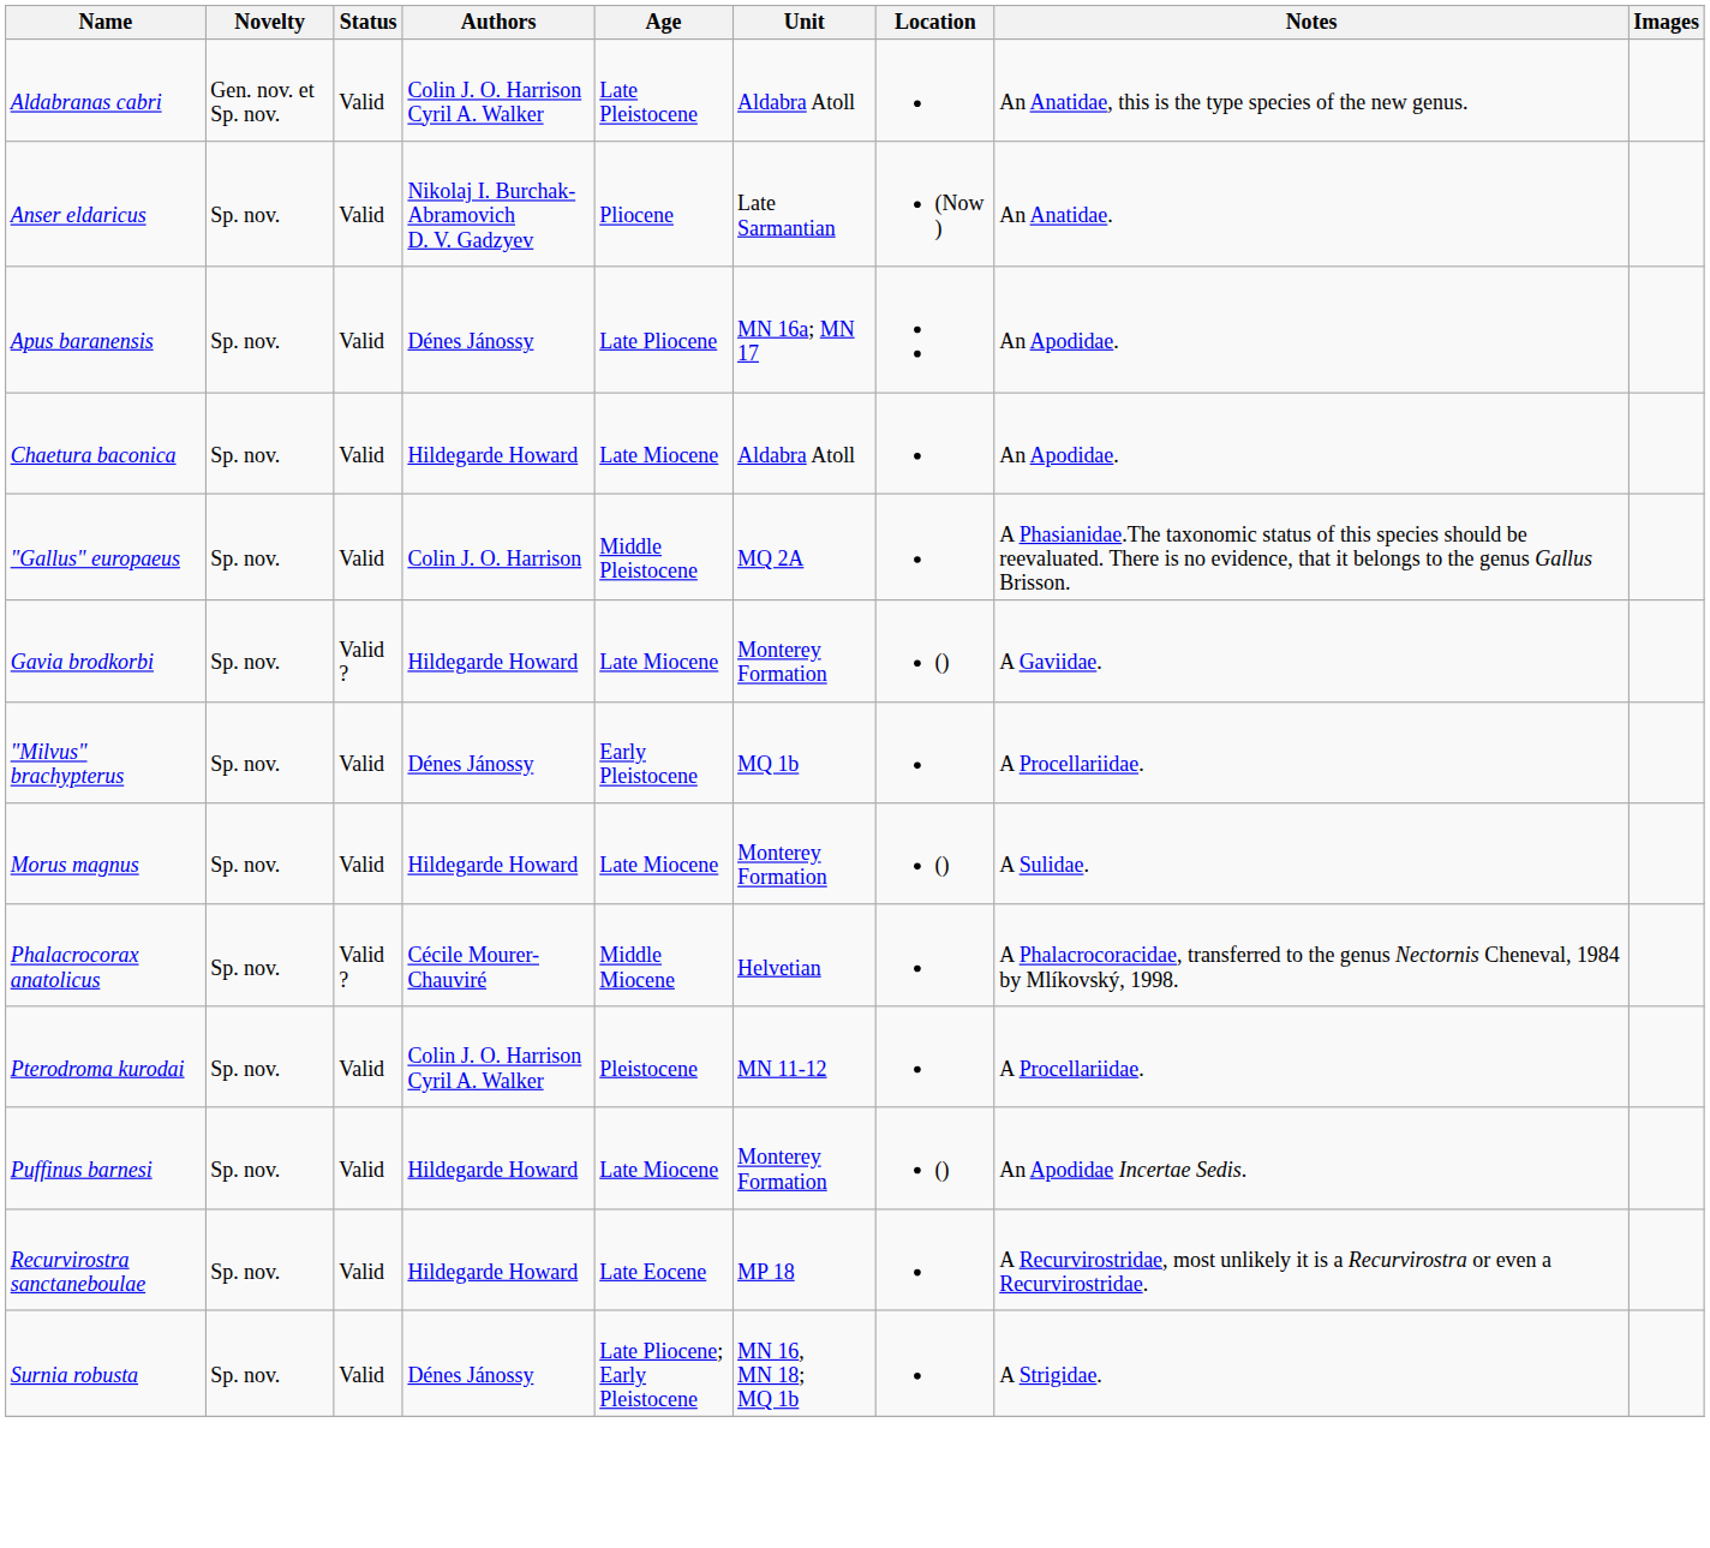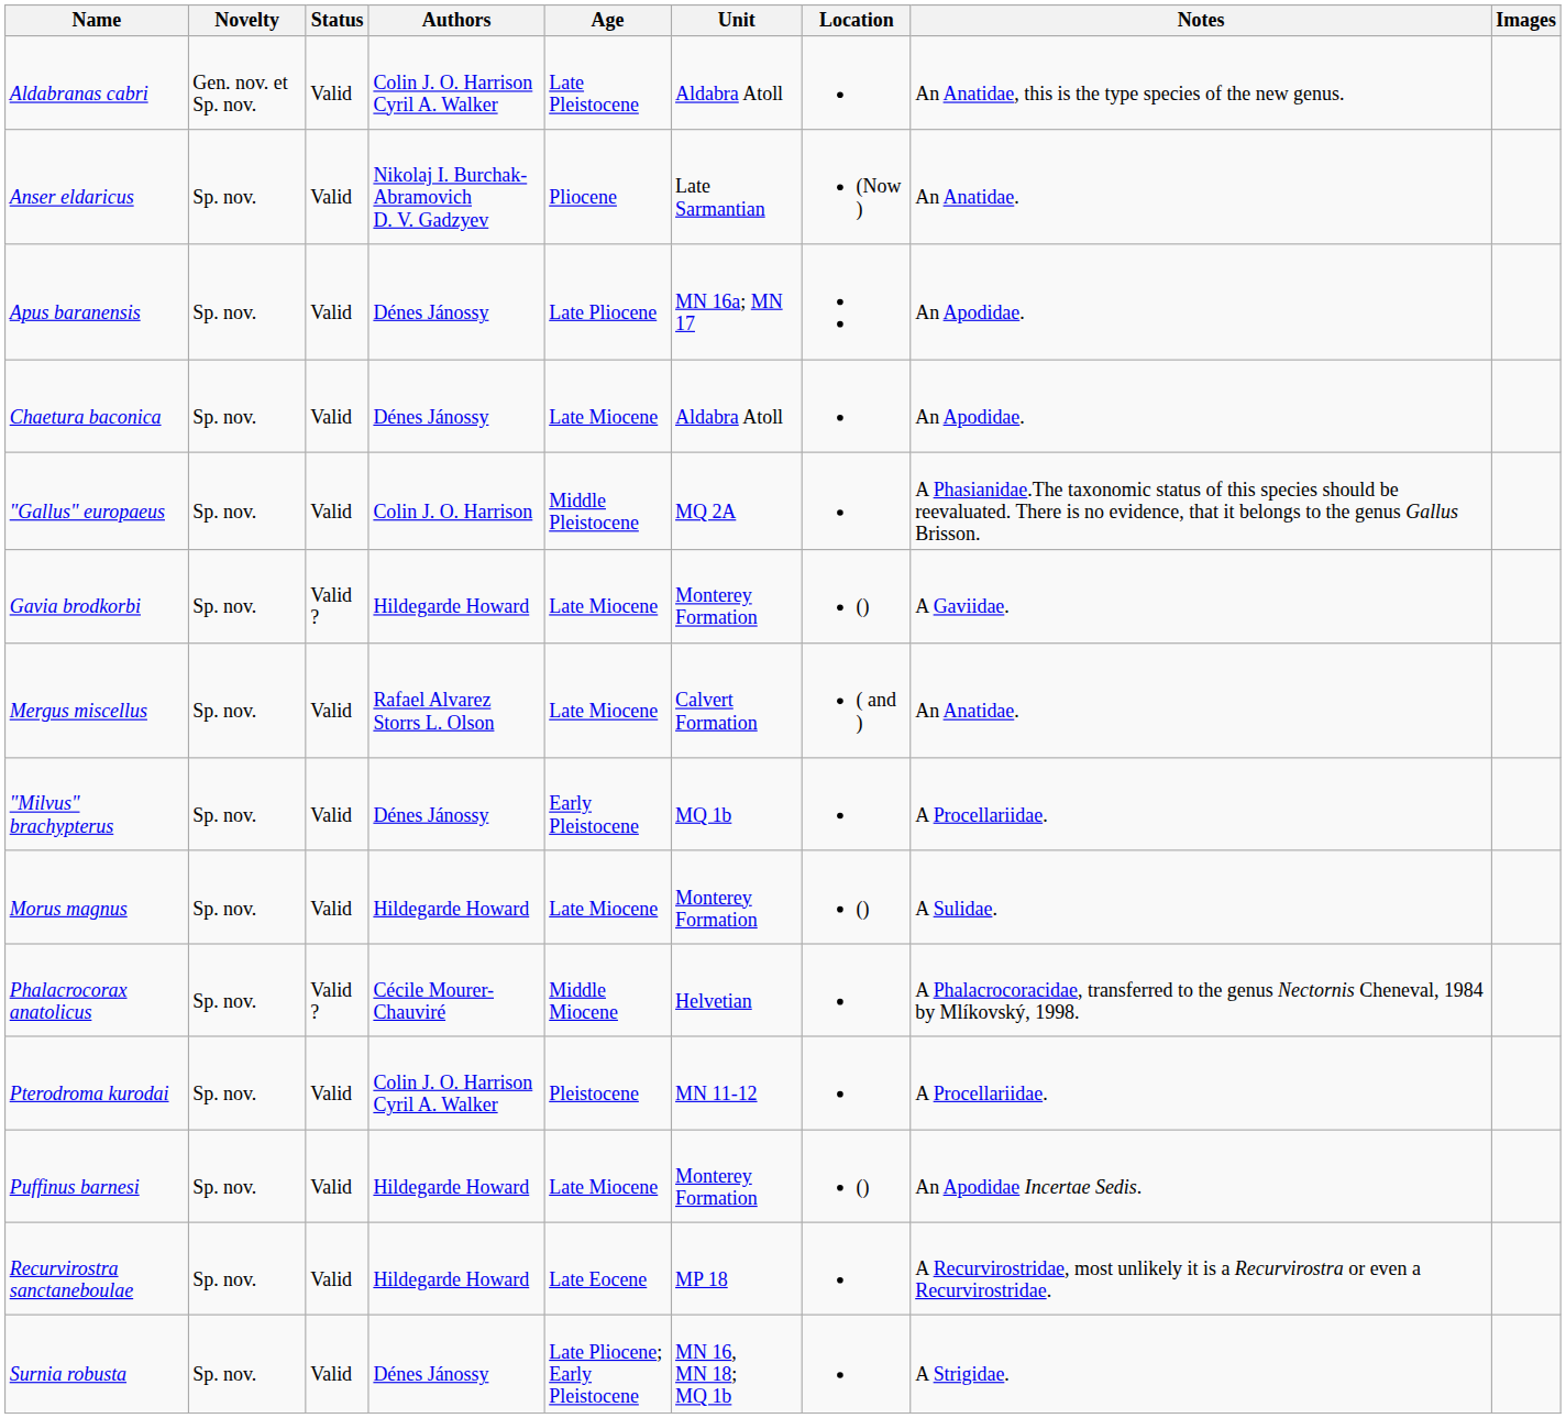Chaetura baconica | Authors: Hildegarde Howard -> Dénes Jánossy
+ row: Mergus miscellus | Sp. nov. | Valid | Rafael Alvarez Storrs L. Olson | Late Miocene | Calvert Formation | ( and ) | An Anatidae.
